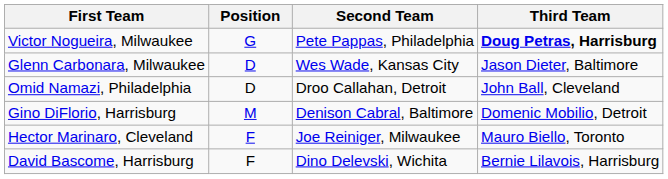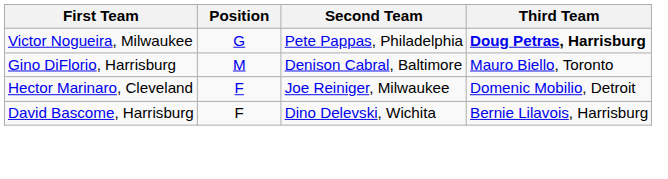- row: Glenn Carbonara, Milwaukee | D | Wes Wade, Kansas City | Jason Dieter, Baltimore
- row: Omid Namazi, Philadelphia | D | Droo Callahan, Detroit | John Ball, Cleveland
Gino DiFlorio, Harrisburg | Third Team: Domenic Mobilio, Detroit -> Mauro Biello, Toronto
Hector Marinaro, Cleveland | Third Team: Mauro Biello, Toronto -> Domenic Mobilio, Detroit
